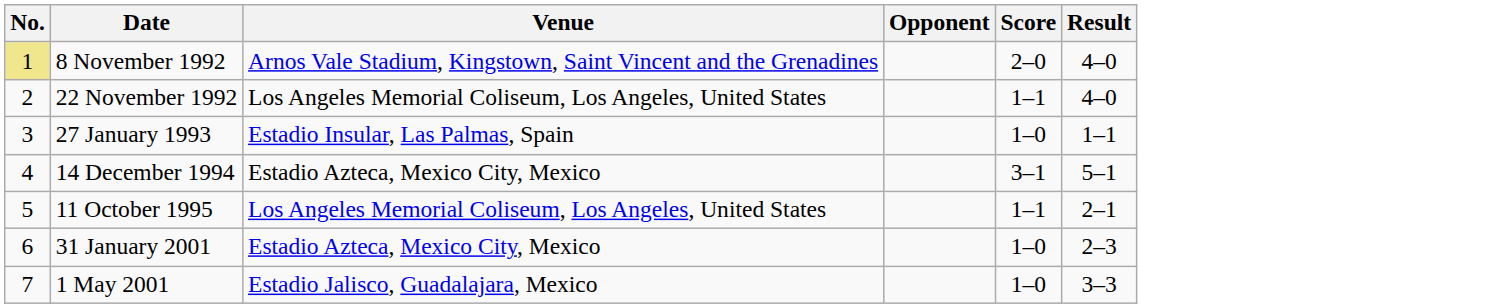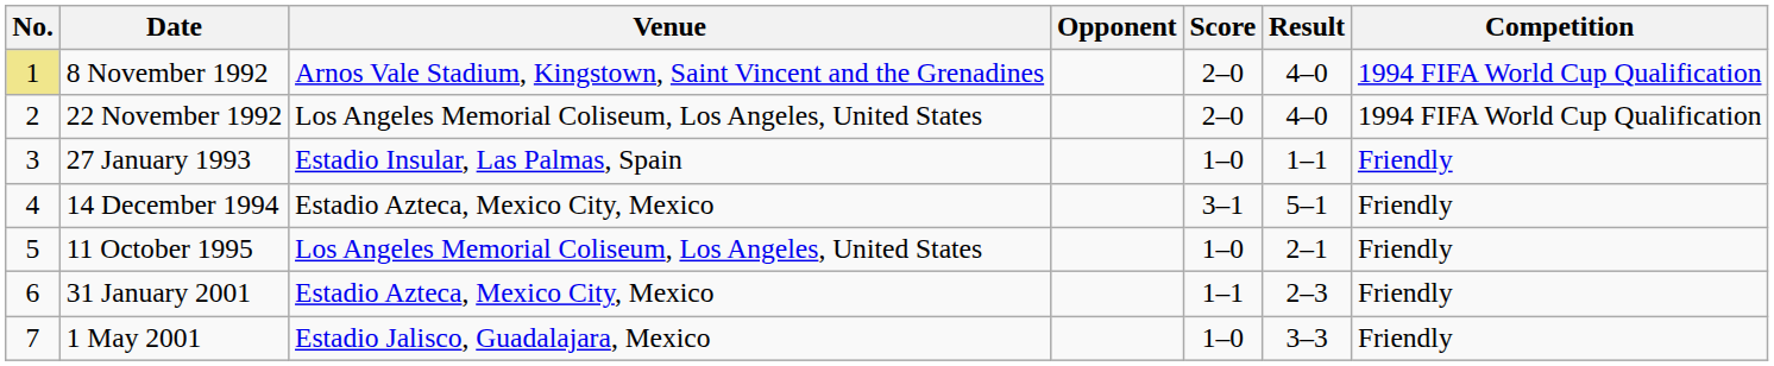+ column: Competition | 1994 FIFA World Cup Qualification | 1994 FIFA World Cup Qualification | Friendly | Friendly | Friendly | Friendly | Friendly
22 November 1992 | Score: 1–1 -> 2–0
11 October 1995 | Score: 1–1 -> 1–0
31 January 2001 | Score: 1–0 -> 1–1
